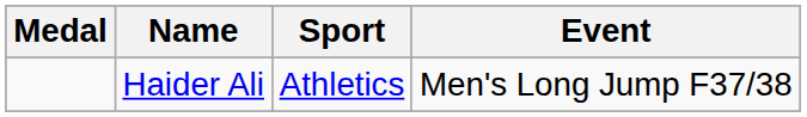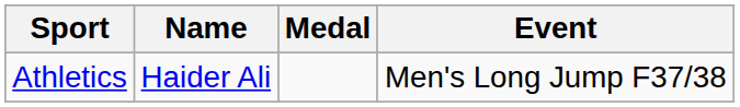columns swapped: Medal <-> Sport
